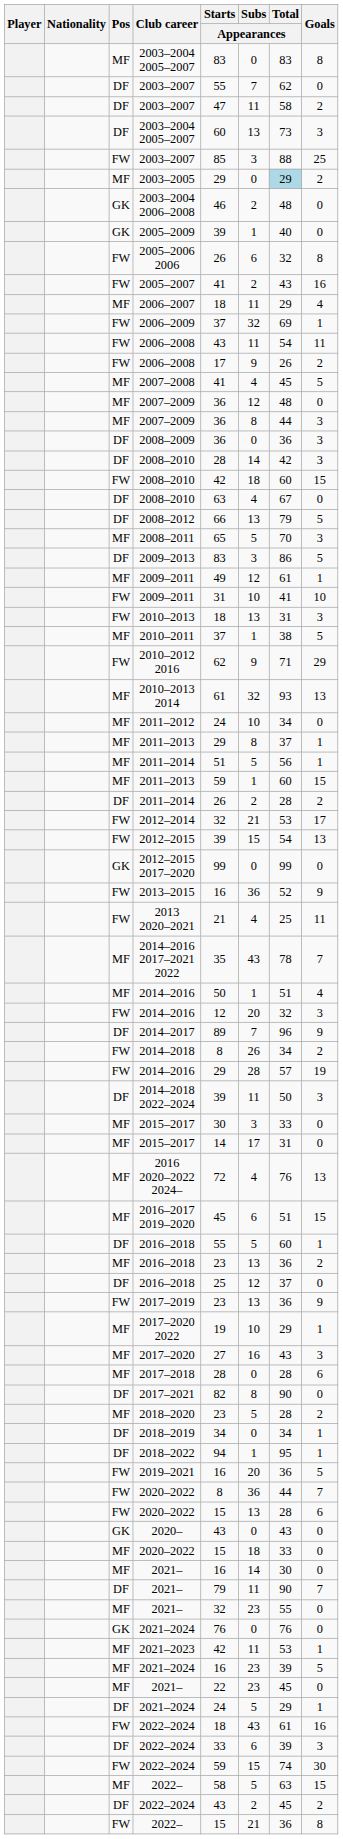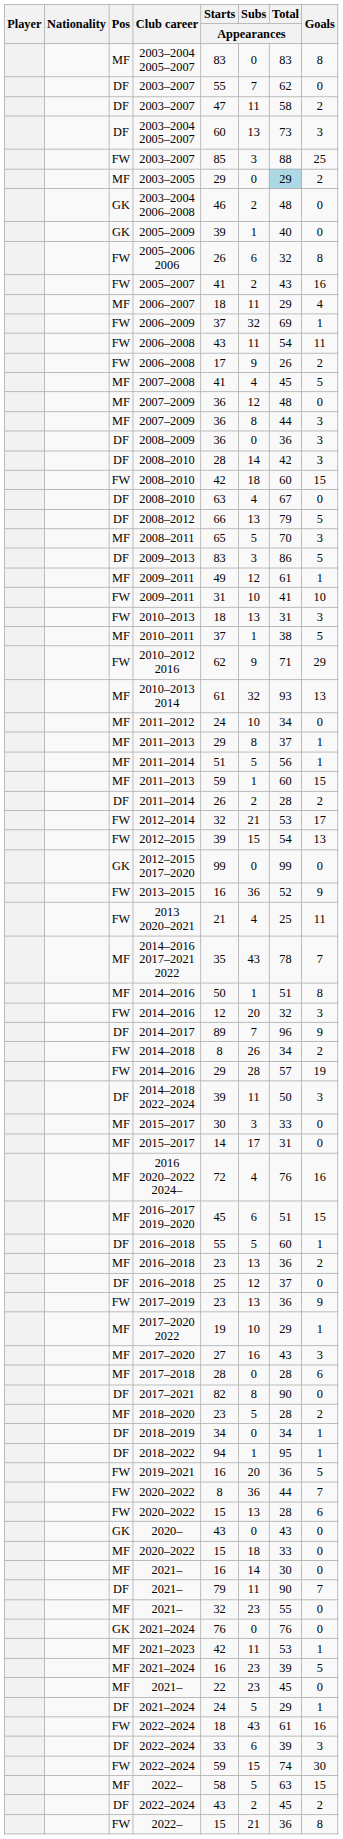MF / 2014–2016 | Goals: 4 -> 8
2016 2020–2022 2024– | Goals: 13 -> 16
